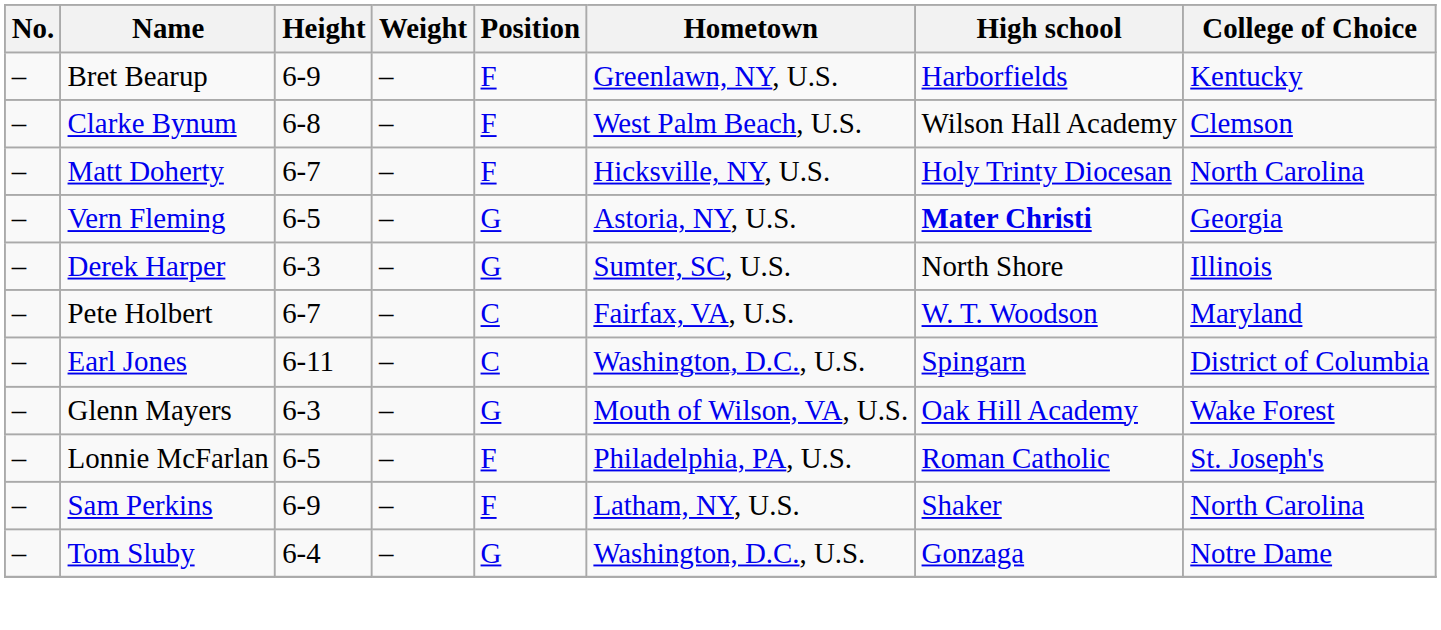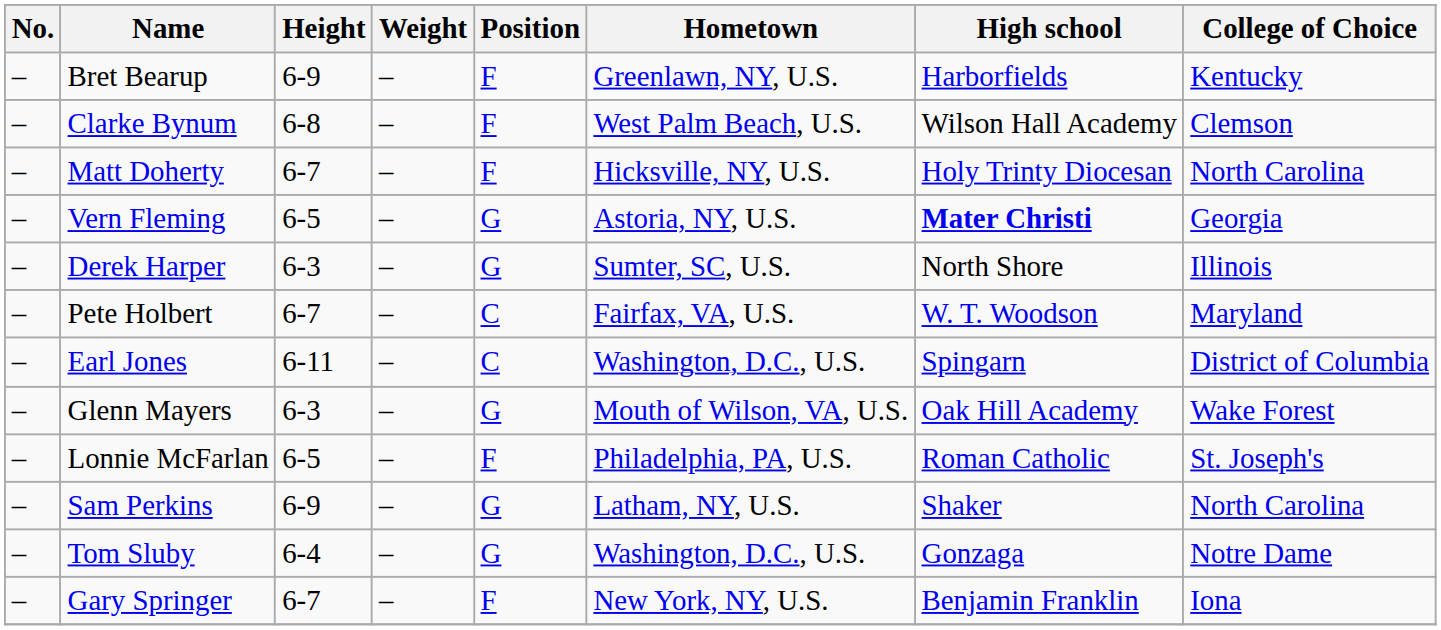Sam Perkins | Position: F -> G
+ row: – | Gary Springer | 6-7 | – | F | New York, NY, U.S. | Benjamin Franklin | Iona
